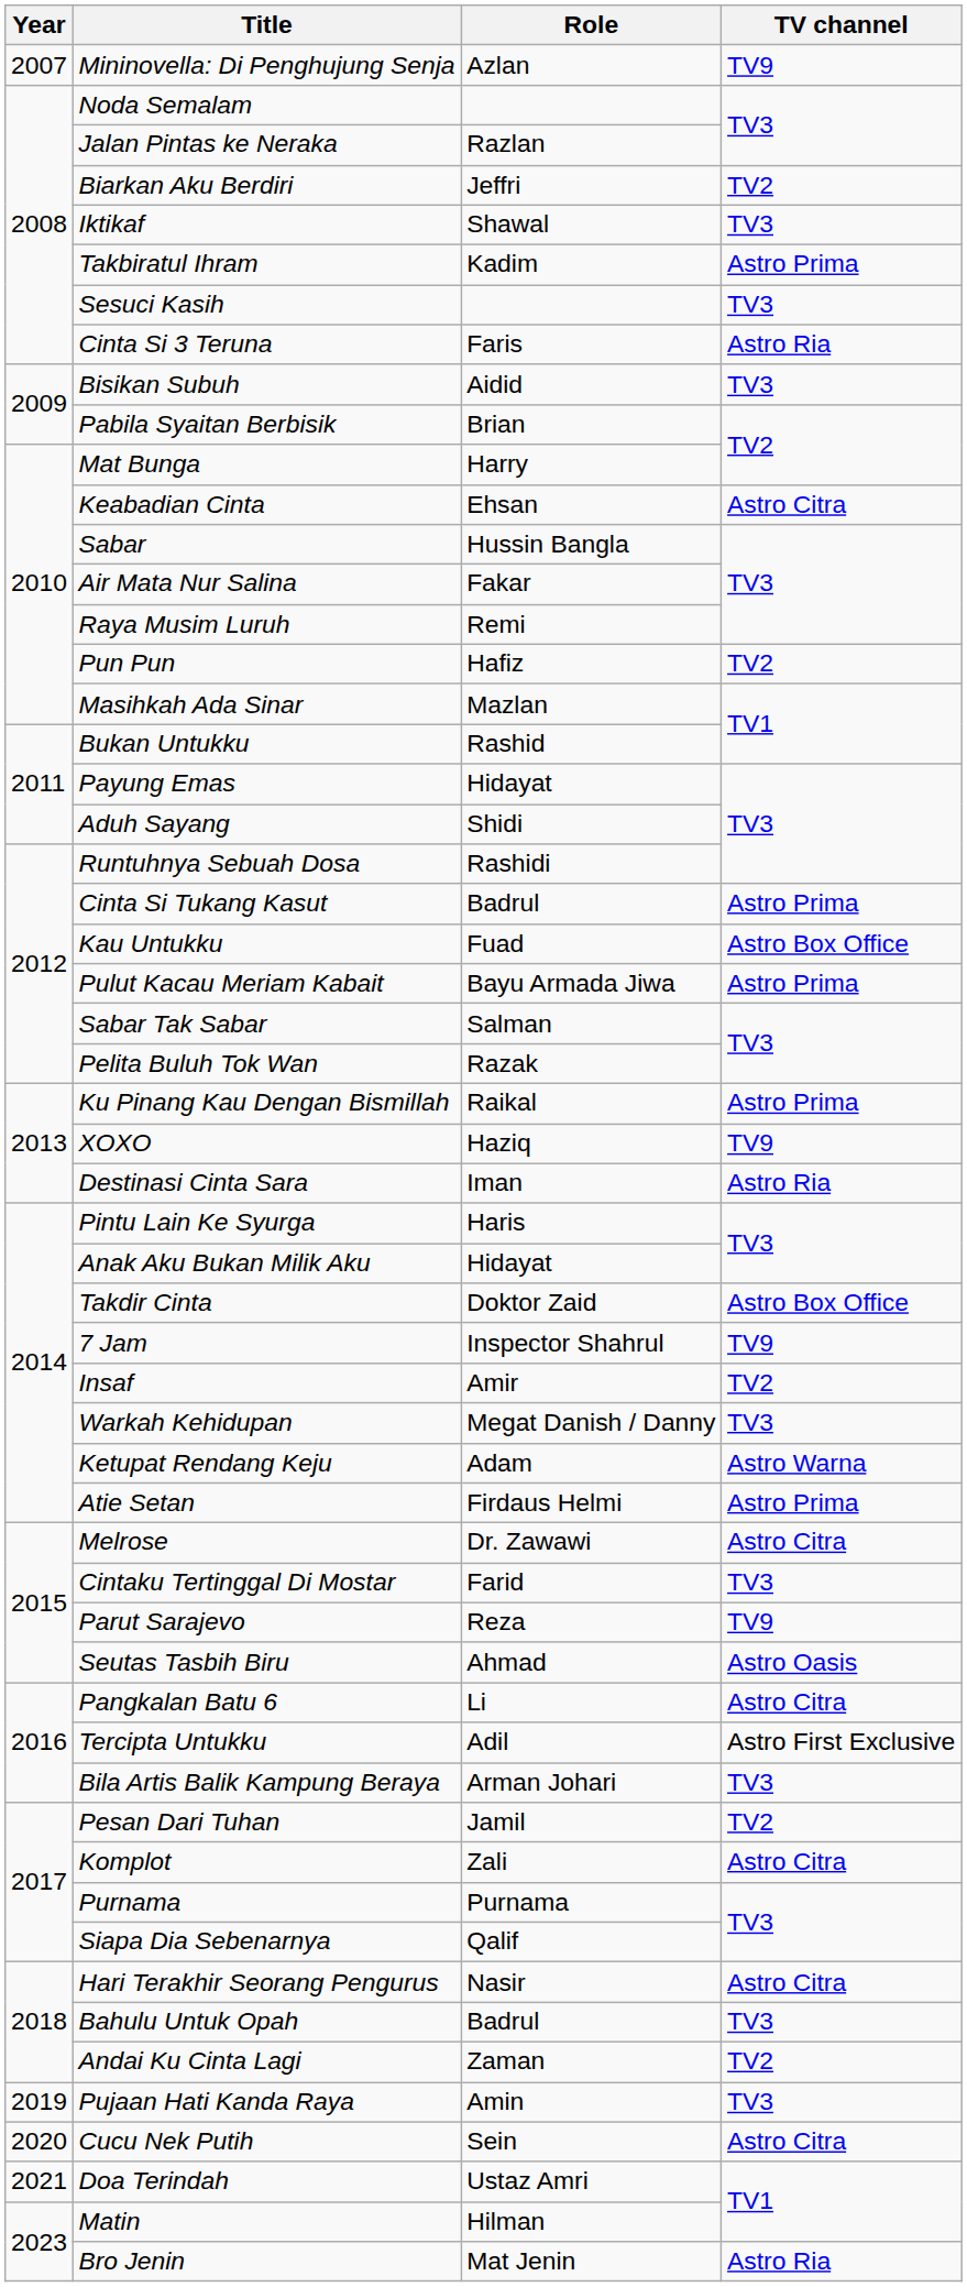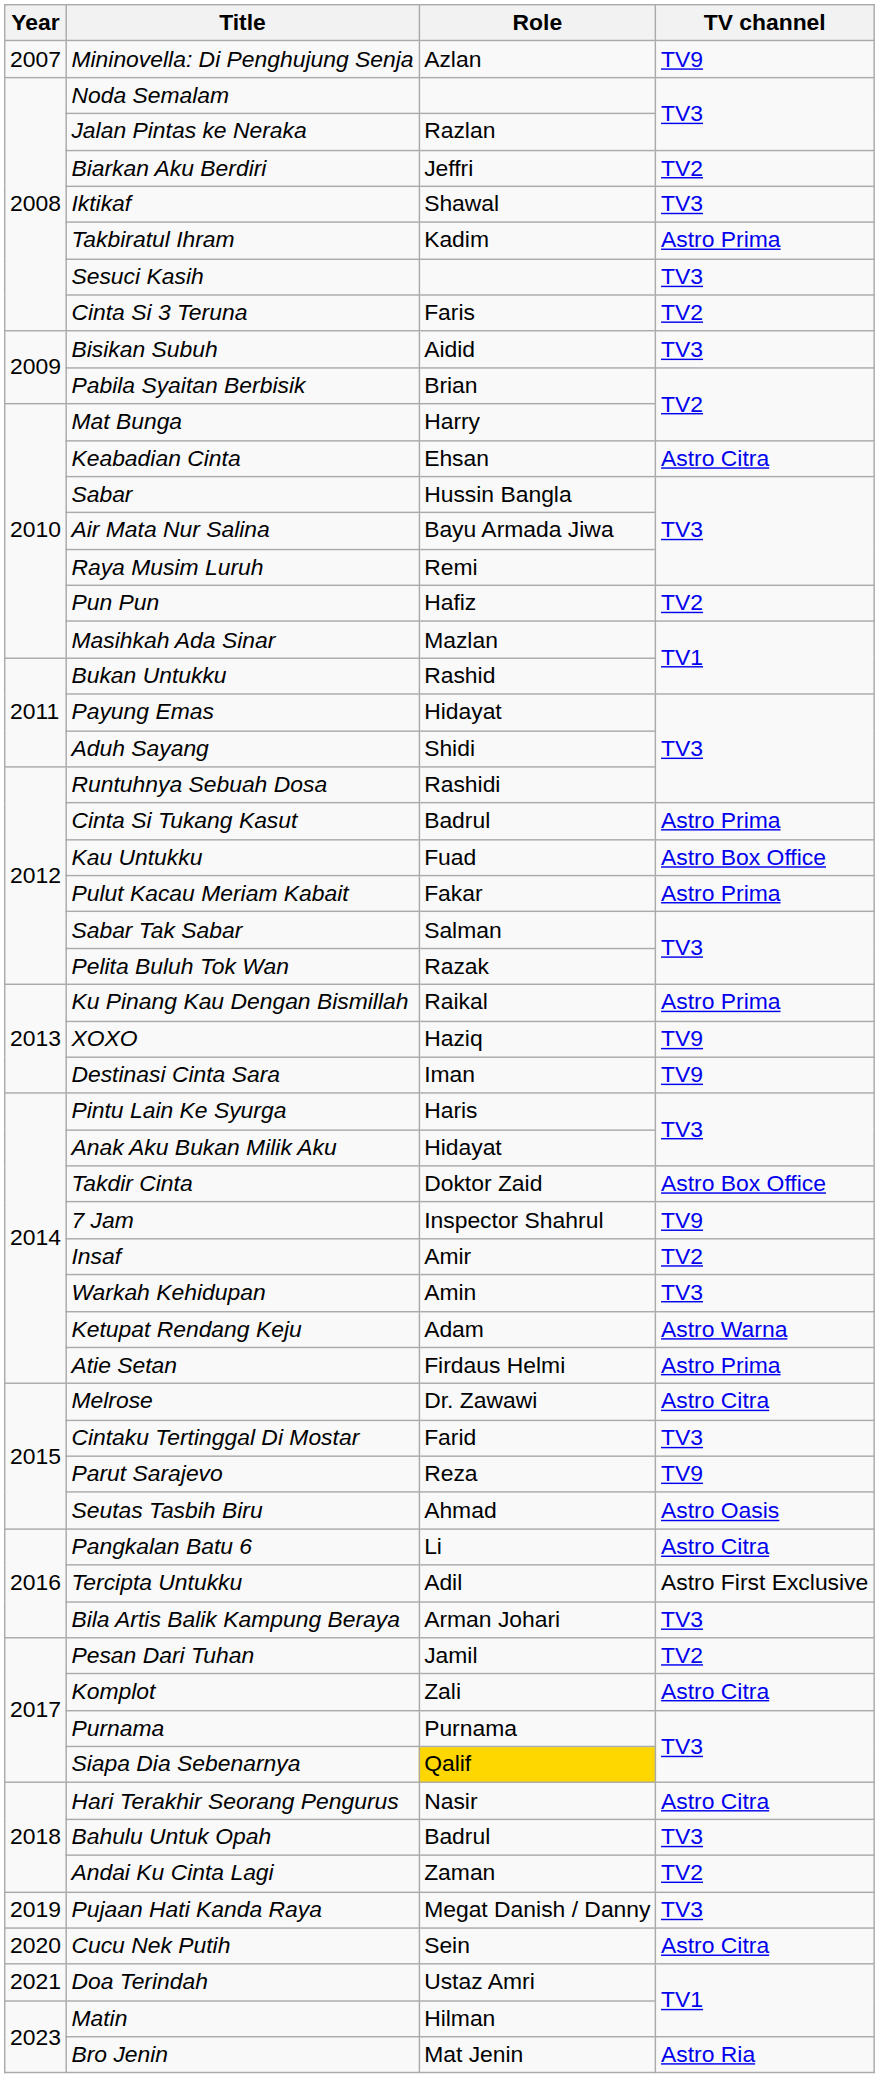Cinta Si 3 Teruna | TV channel: Astro Ria -> TV2
Air Mata Nur Salina | Role: Fakar -> Bayu Armada Jiwa
Pulut Kacau Meriam Kabait | Role: Bayu Armada Jiwa -> Fakar
Destinasi Cinta Sara | TV channel: Astro Ria -> TV9
Warkah Kehidupan | Role: Megat Danish / Danny -> Amin
Siapa Dia Sebenarnya | Role: no background -> gold background
Pujaan Hati Kanda Raya | Role: Amin -> Megat Danish / Danny
